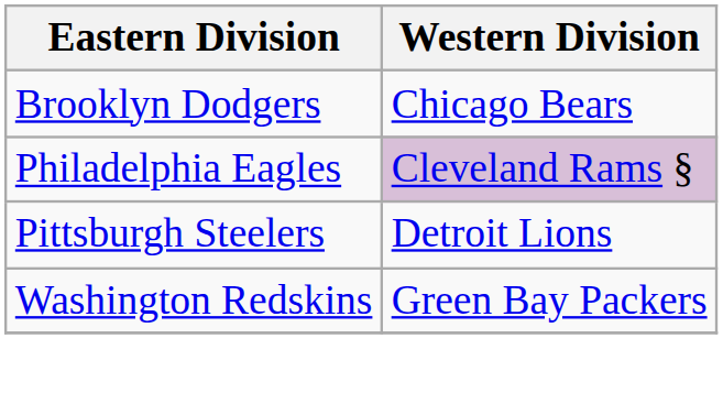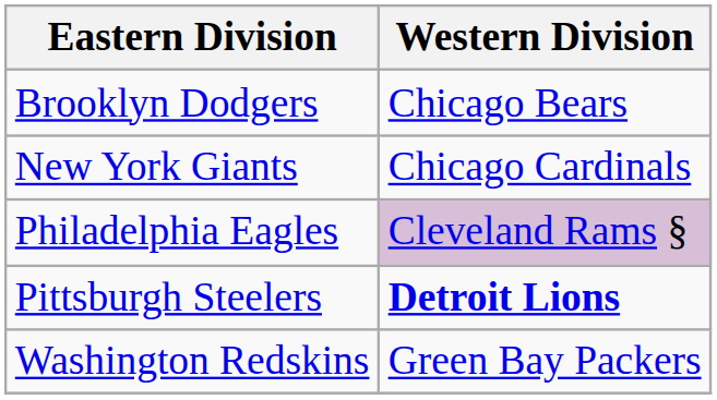+ row: New York Giants | Chicago Cardinals
Pittsburgh Steelers | Western Division: normal -> bold
